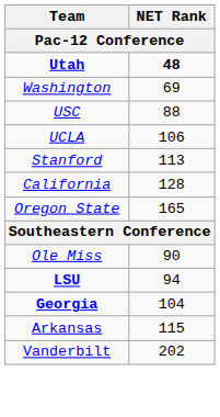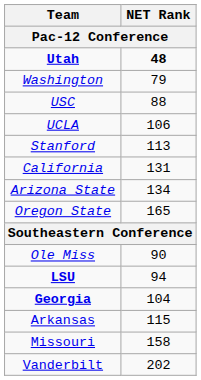Washington | NET Rank: 69 -> 79
California | NET Rank: 128 -> 131
+ row: Arizona State | 134
+ row: Missouri | 158
